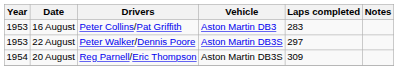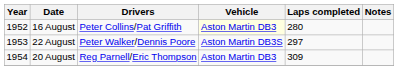16 August | Year: 1953 -> 1952
16 August | Vehicle: no background -> lightyellow background
16 August | Laps completed: 283 -> 280
20 August | Vehicle: Aston Martin DB3S -> Aston Martin DB3
